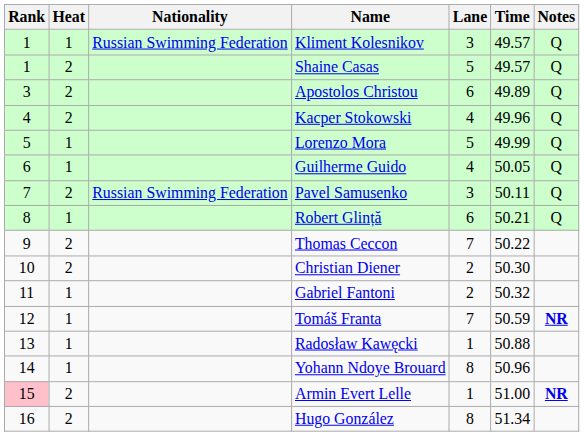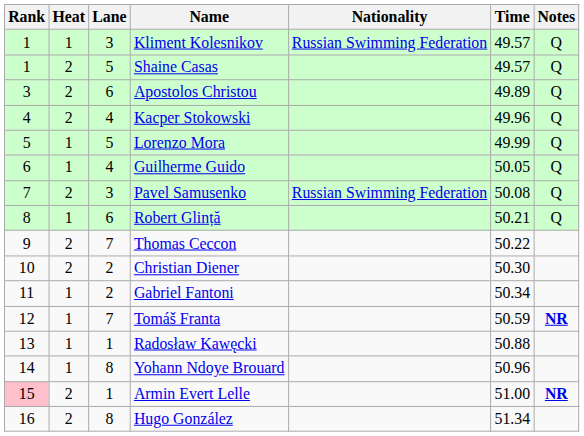columns swapped: Lane <-> Nationality
Pavel Samusenko | Time: 50.11 -> 50.08
Gabriel Fantoni | Time: 50.32 -> 50.34
